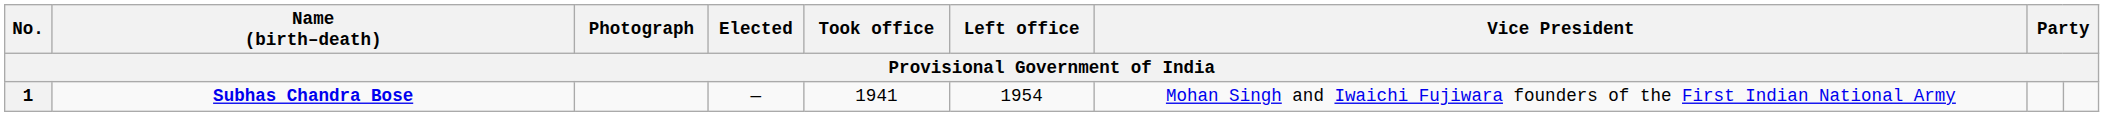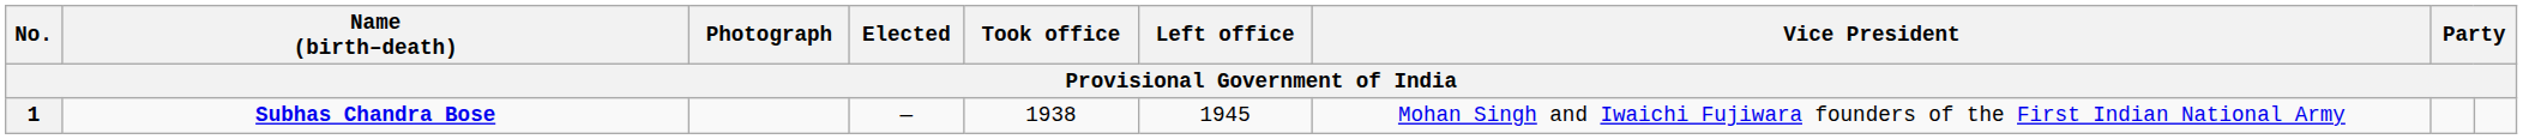1 | Took office: 1941 -> 1938
1 | Left office: 1954 -> 1945
